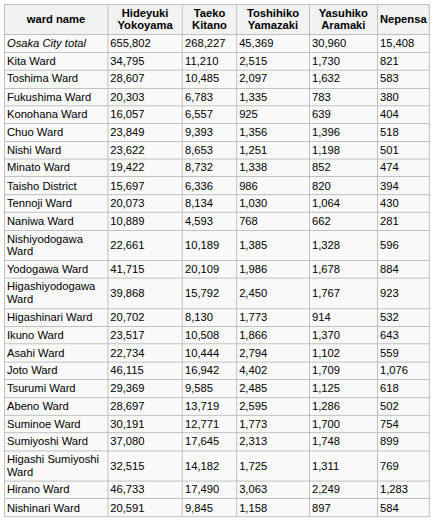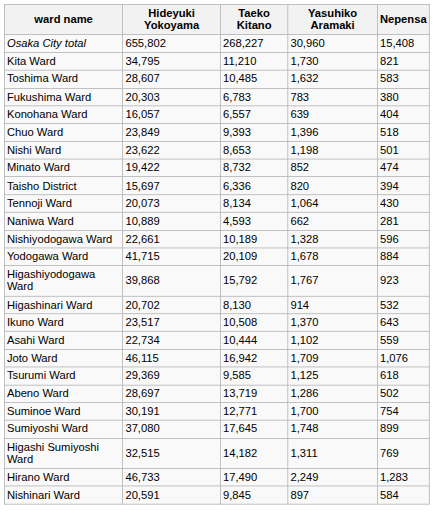- column: Toshihiko Yamazaki | 45,369 | 2,515 | 2,097 | 1,335 | 925 | 1,356 | 1,251 | 1,338 | 986 | 1,030 | 768 | 1,385 | 1,986 | 2,450 | 1,773 | 1,866 | 2,794 | 4,402 | 2,485 | 2,595 | 1,773 | 2,313 | 1,725 | 3,063 | 1,158
